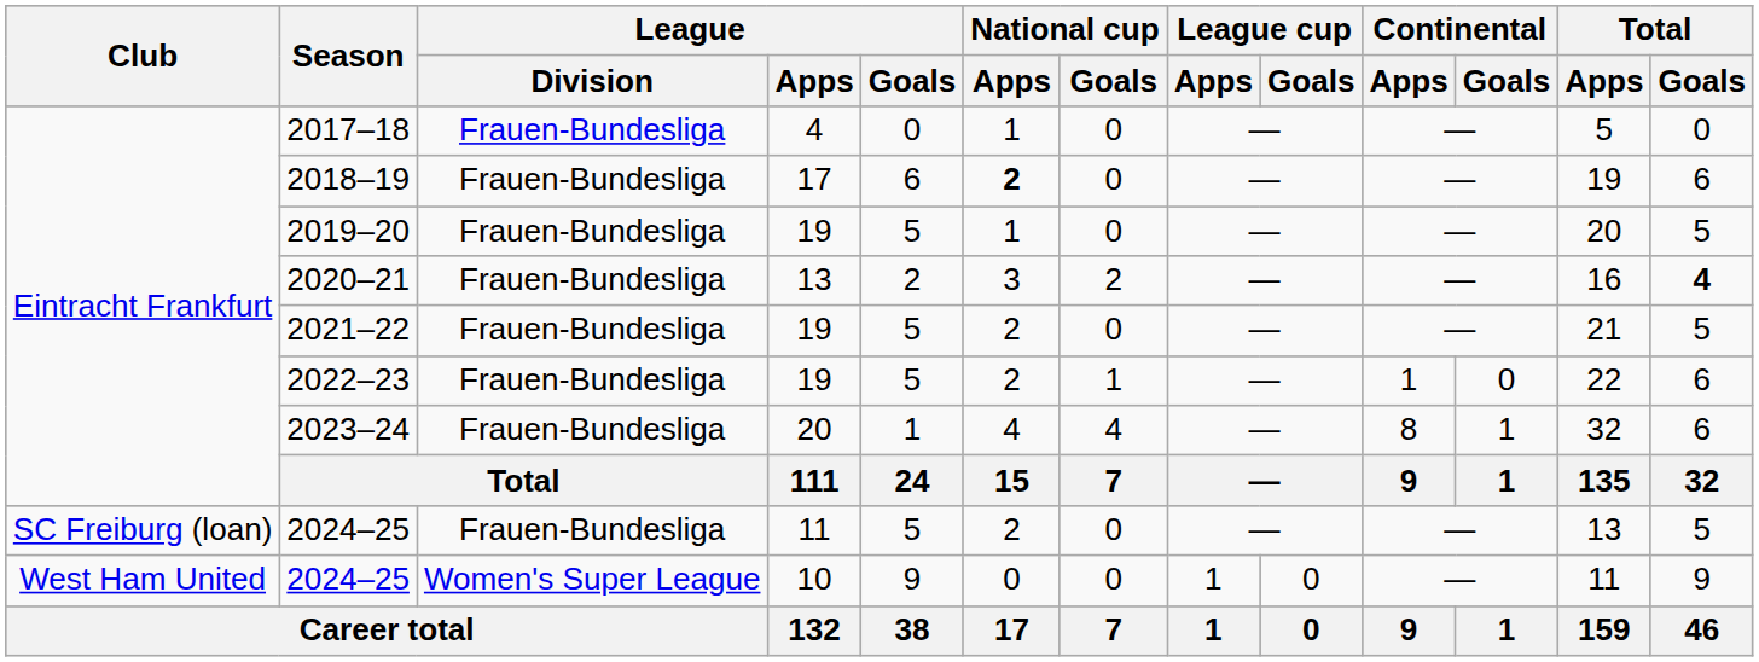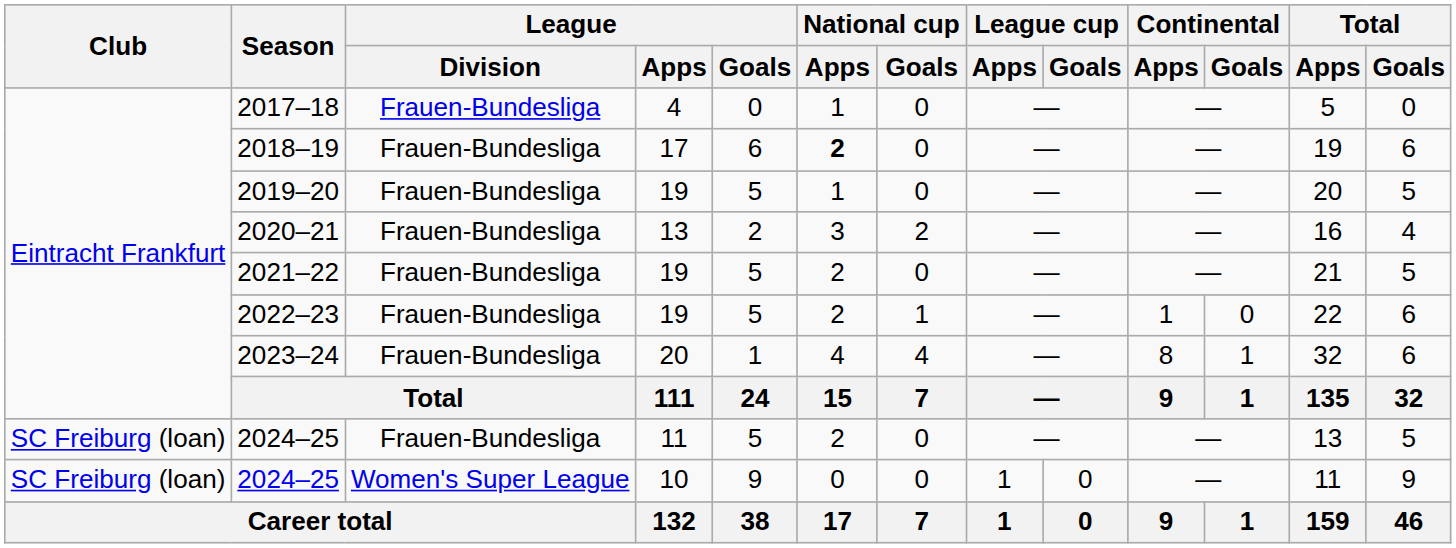2020–21 | Total / Goals: bold -> normal
2024–25 / 10 | Club: West Ham United -> SC Freiburg (loan)
